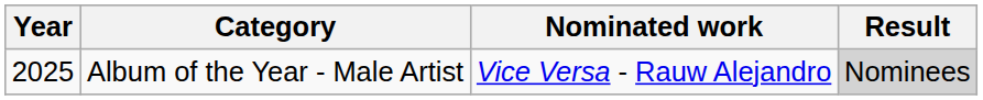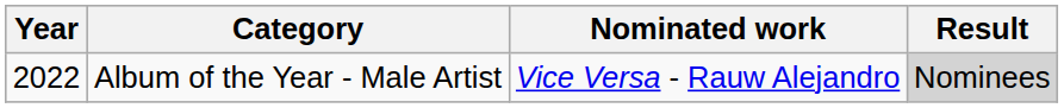Album of the Year - Male Artist | Year: 2025 -> 2022
